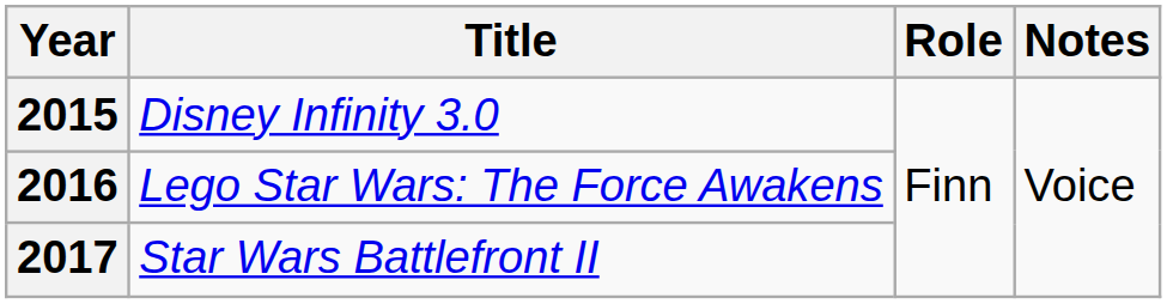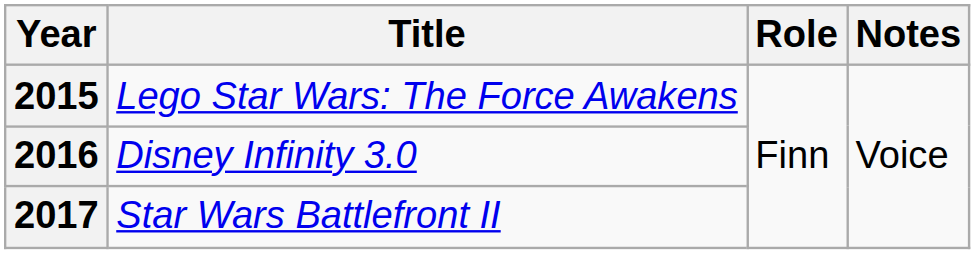2015 | Title: Disney Infinity 3.0 -> Lego Star Wars: The Force Awakens
2016 | Title: Lego Star Wars: The Force Awakens -> Disney Infinity 3.0
